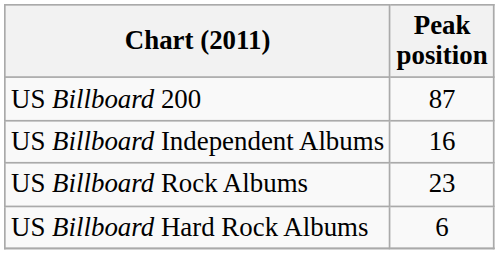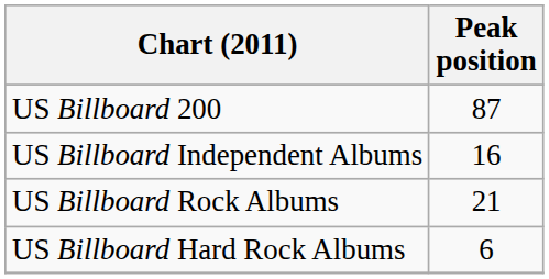US Billboard Rock Albums | Peak position: 23 -> 21
